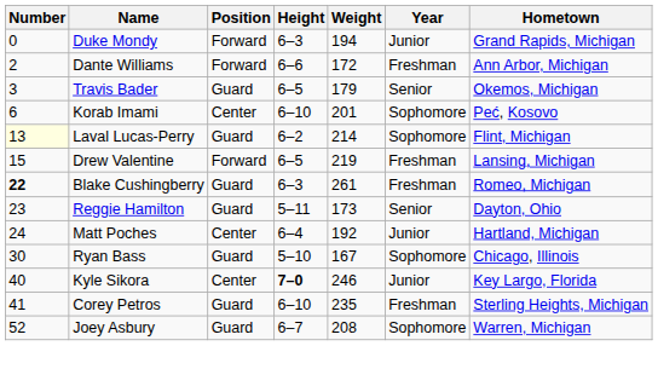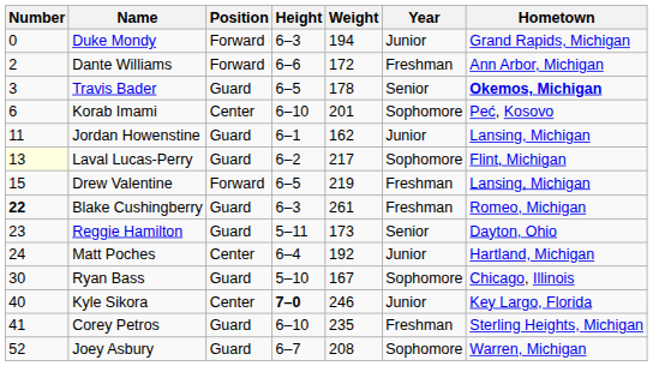Travis Bader | Weight: 179 -> 178
Travis Bader | Hometown: normal -> bold
+ row: 11 | Jordan Howenstine | Guard | 6–1 | 162 | Junior | Lansing, Michigan
Laval Lucas-Perry | Weight: 214 -> 217
